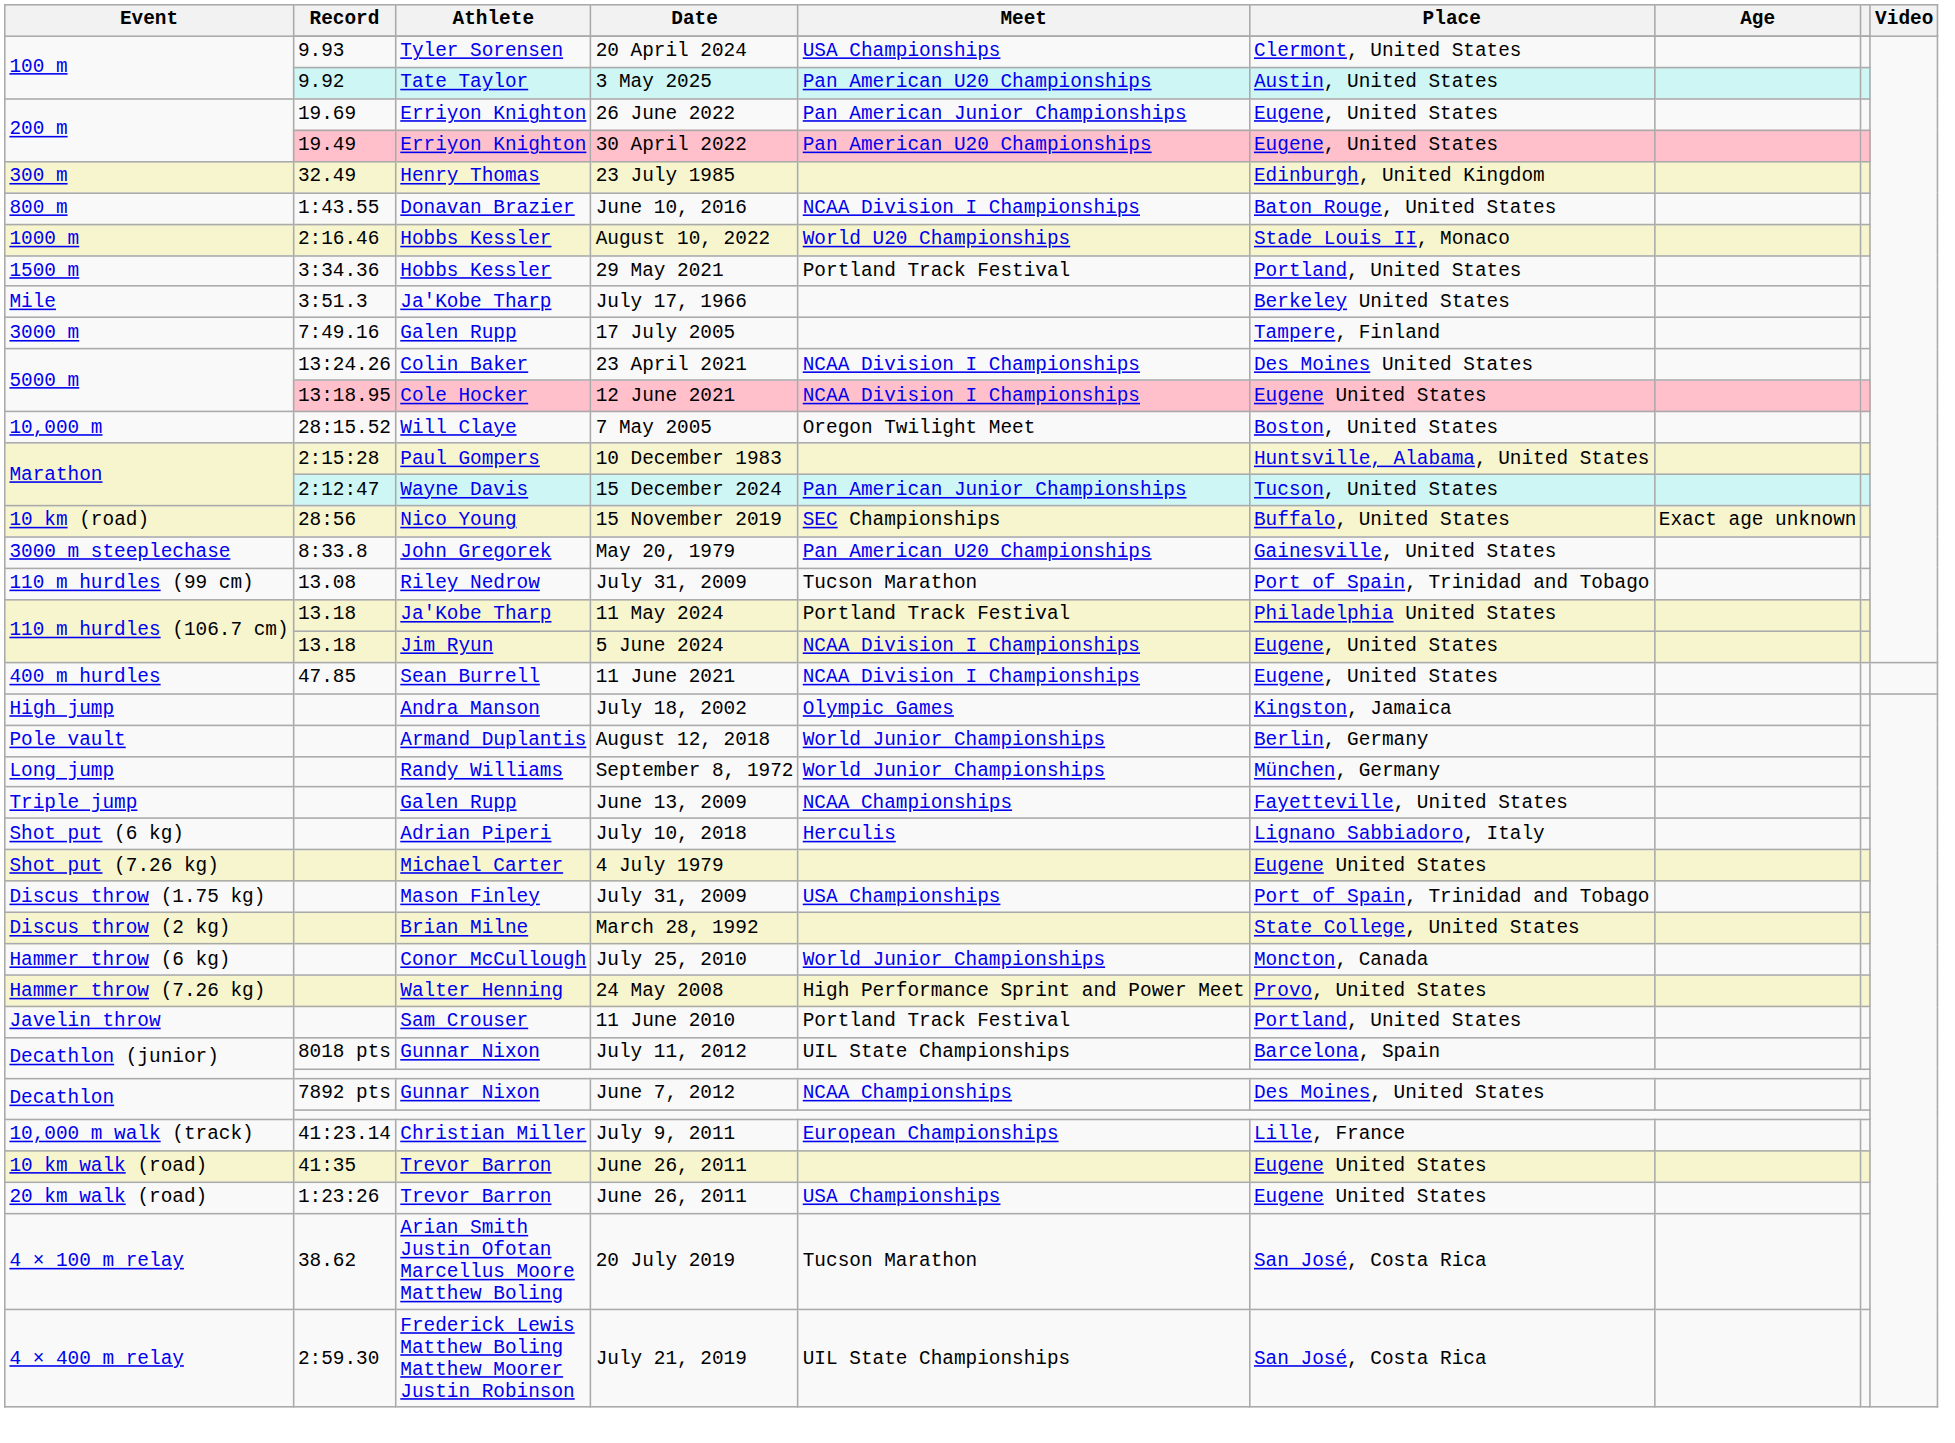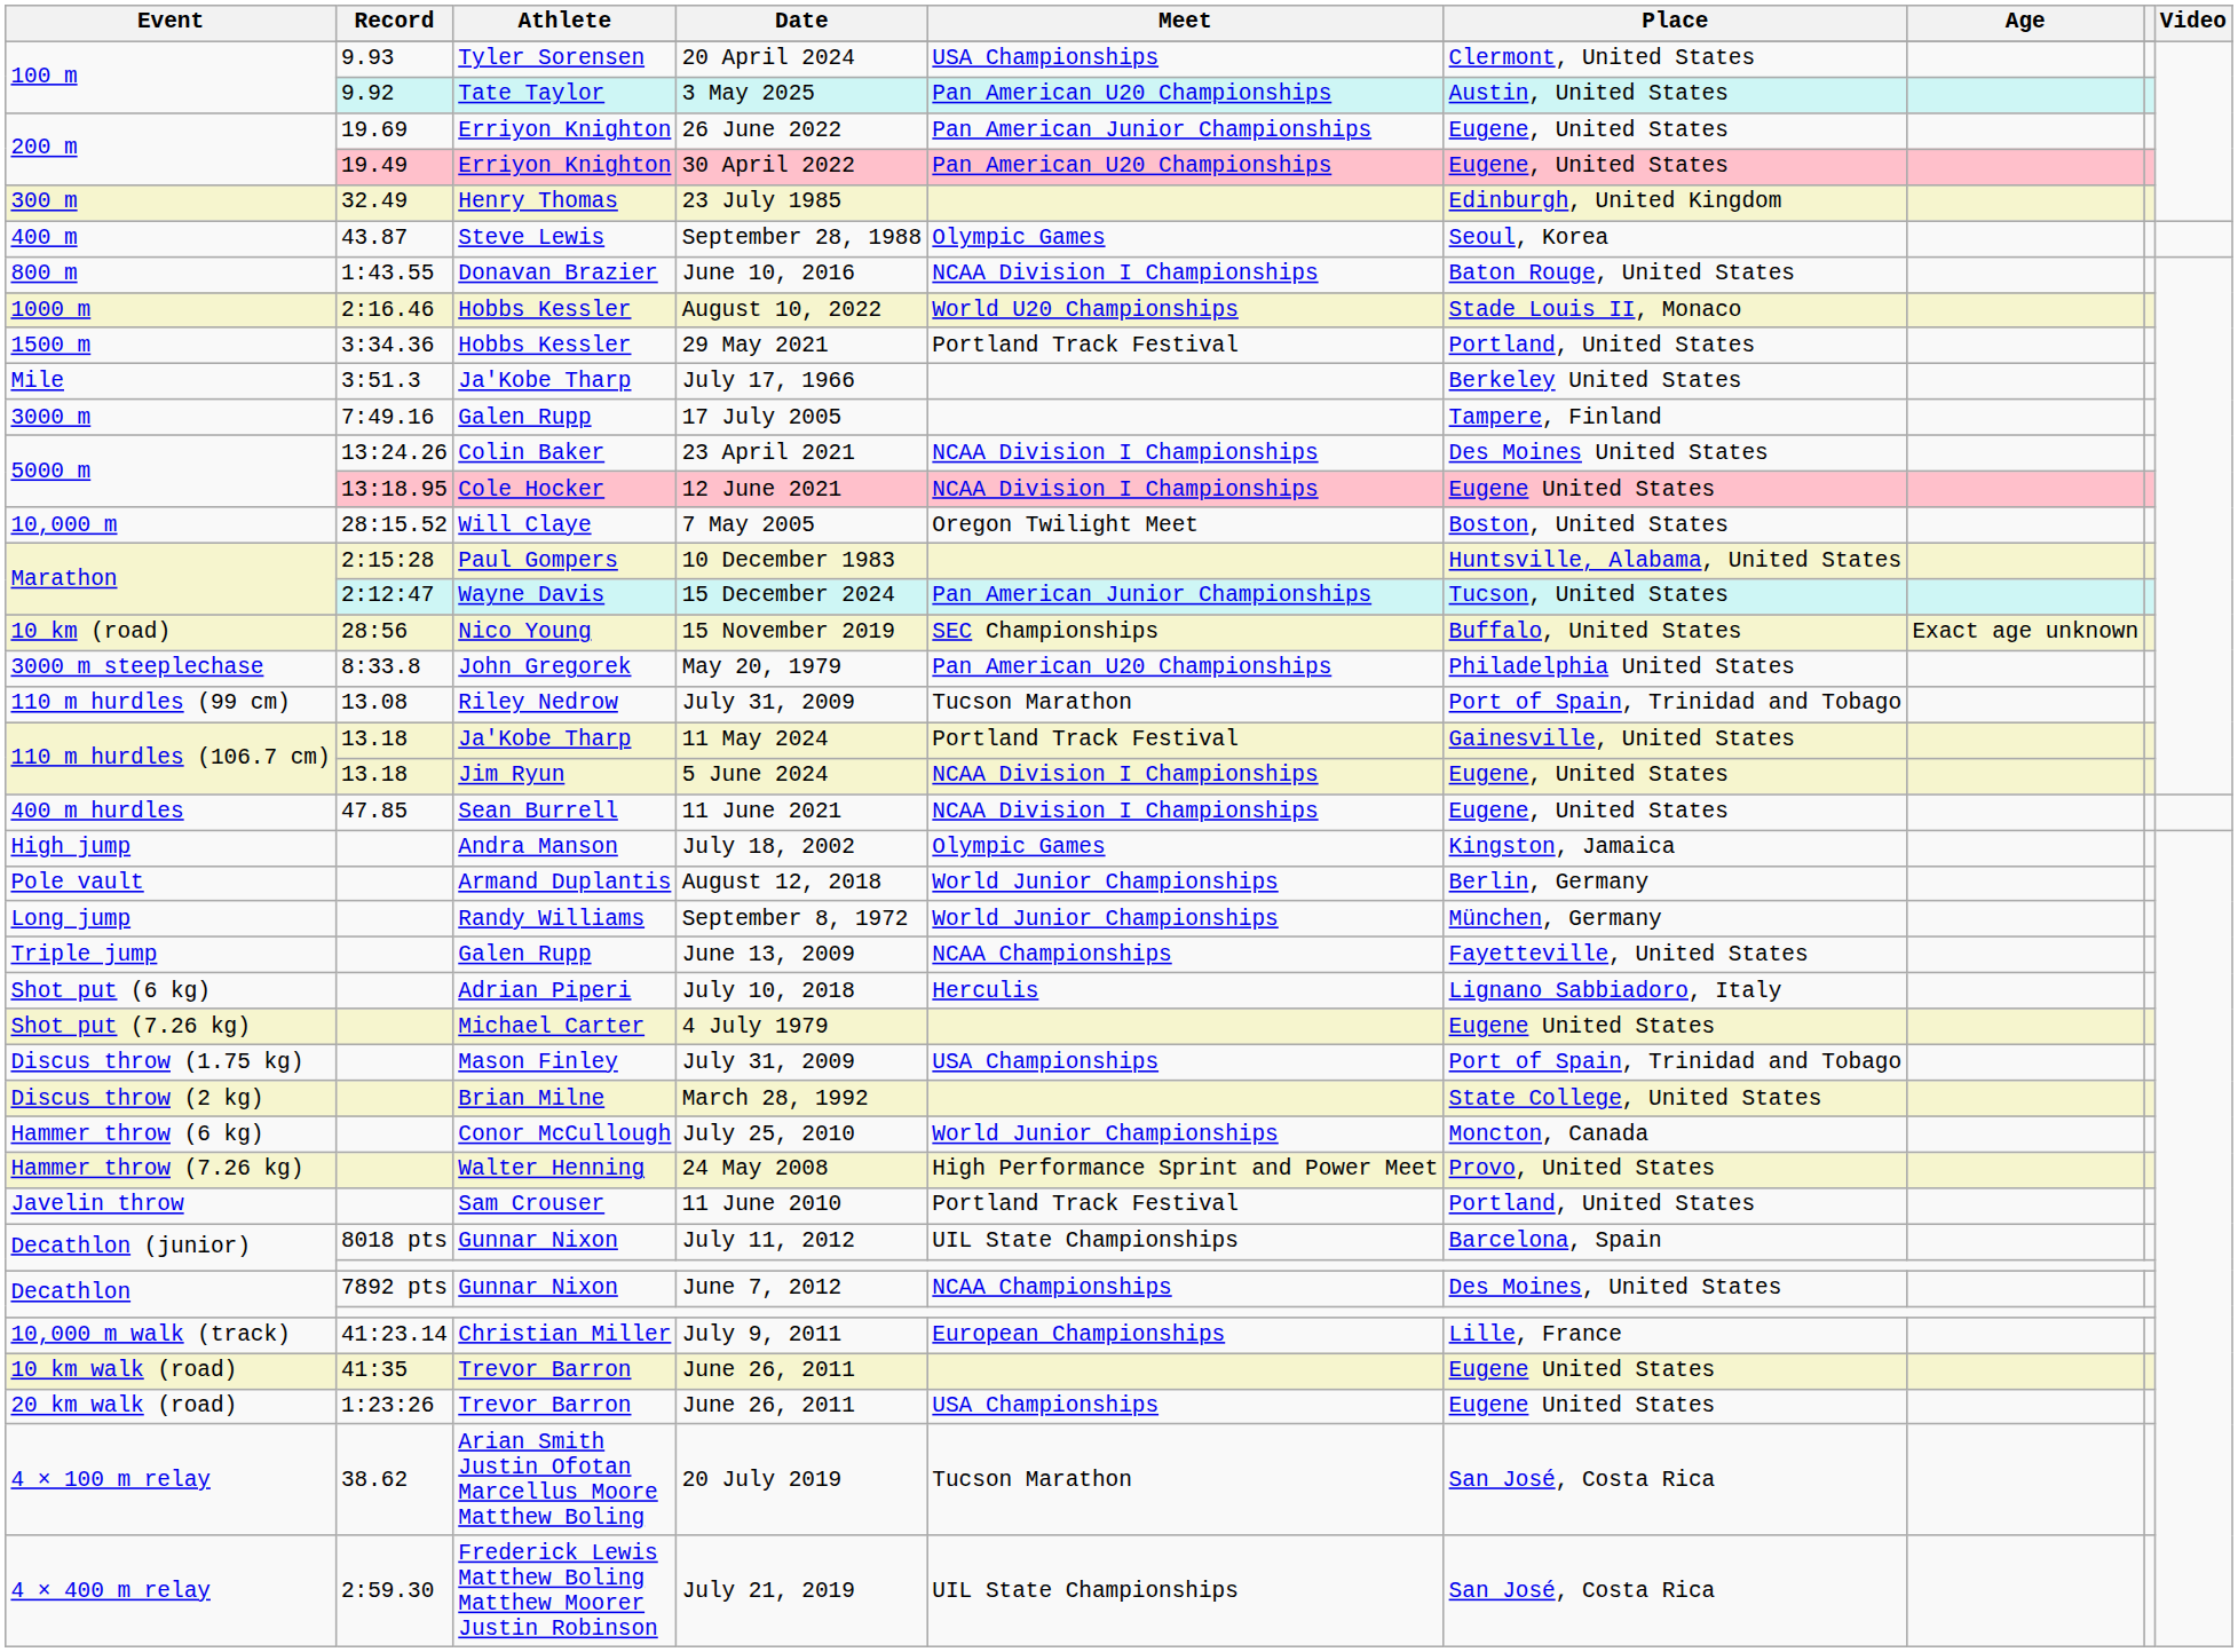+ row: 400 m | 43.87 | Steve Lewis | September 28, 1988 | Olympic Games | Seoul, Korea
May 20, 1979 | Place: Gainesville, United States -> Philadelphia United States
11 May 2024 | Place: Philadelphia United States -> Gainesville, United States
